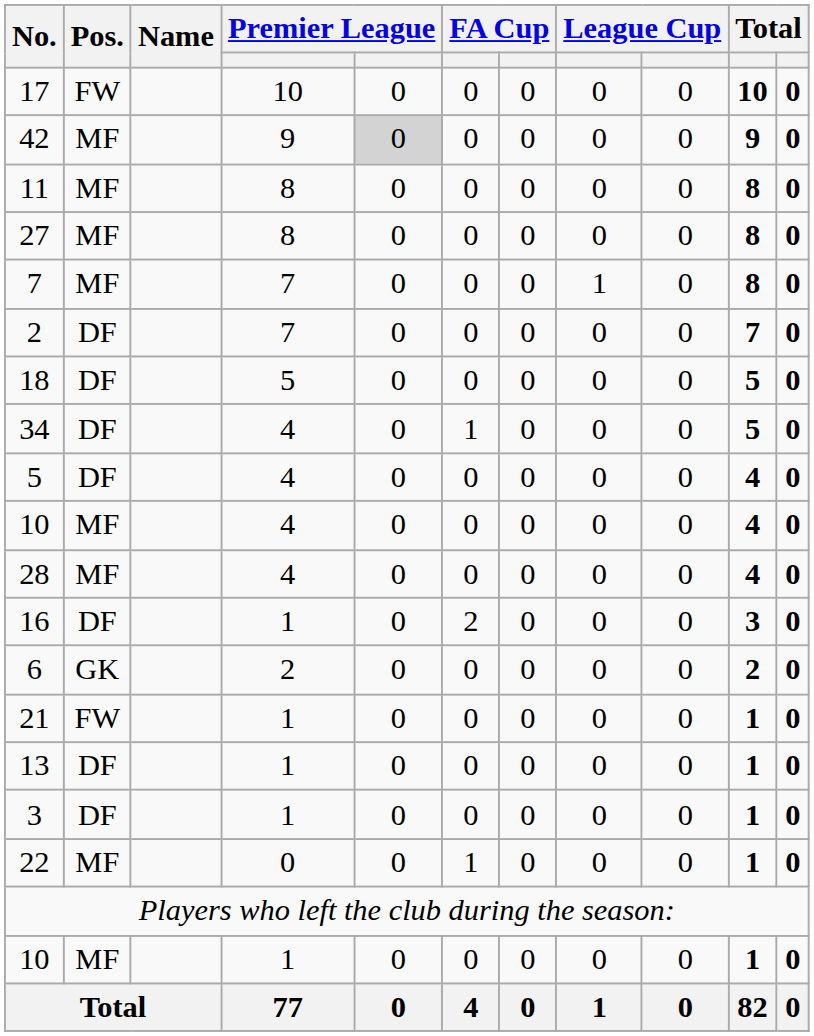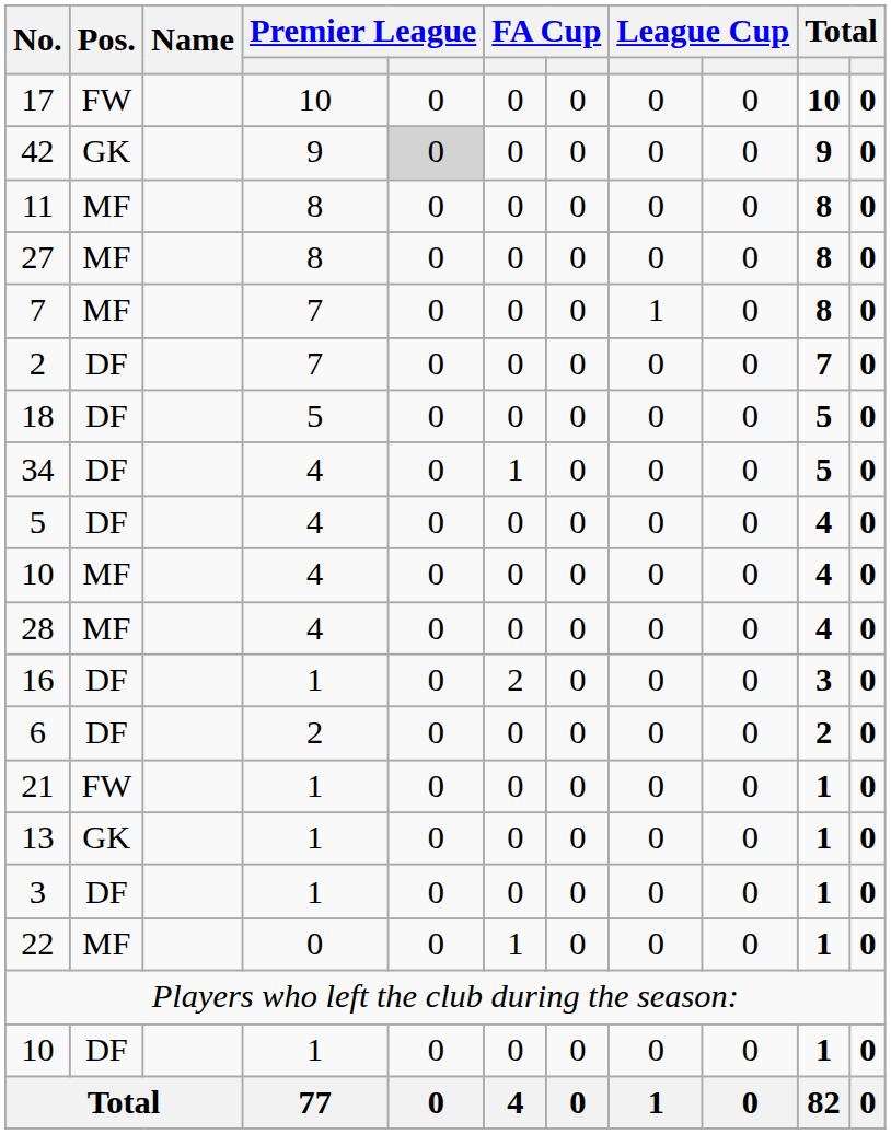42 | Pos.: MF -> GK
6 | Pos.: GK -> DF
13 | Pos.: DF -> GK
10 / 1 | Pos.: MF -> DF
